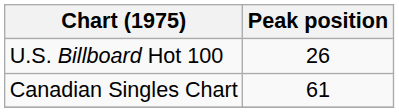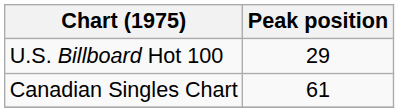U.S. Billboard Hot 100 | Peak position: 26 -> 29
